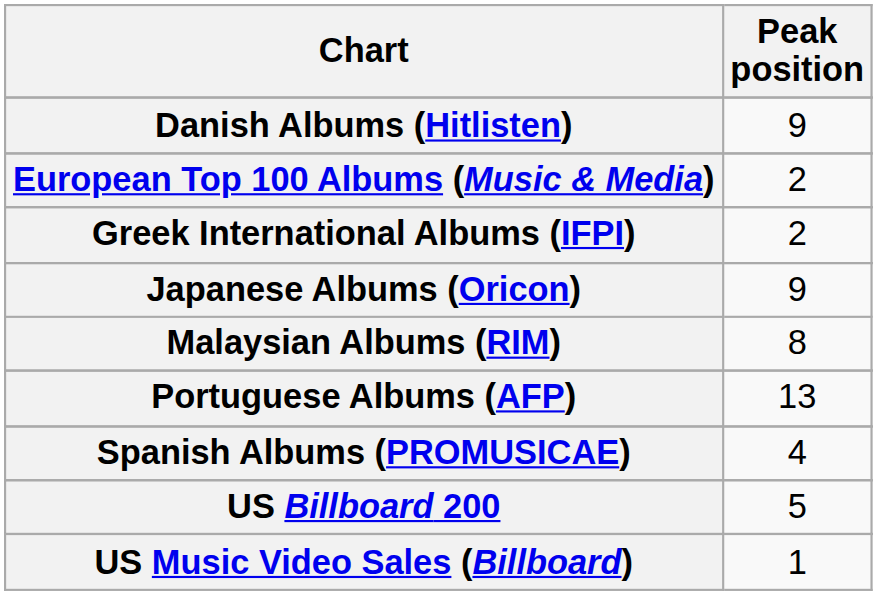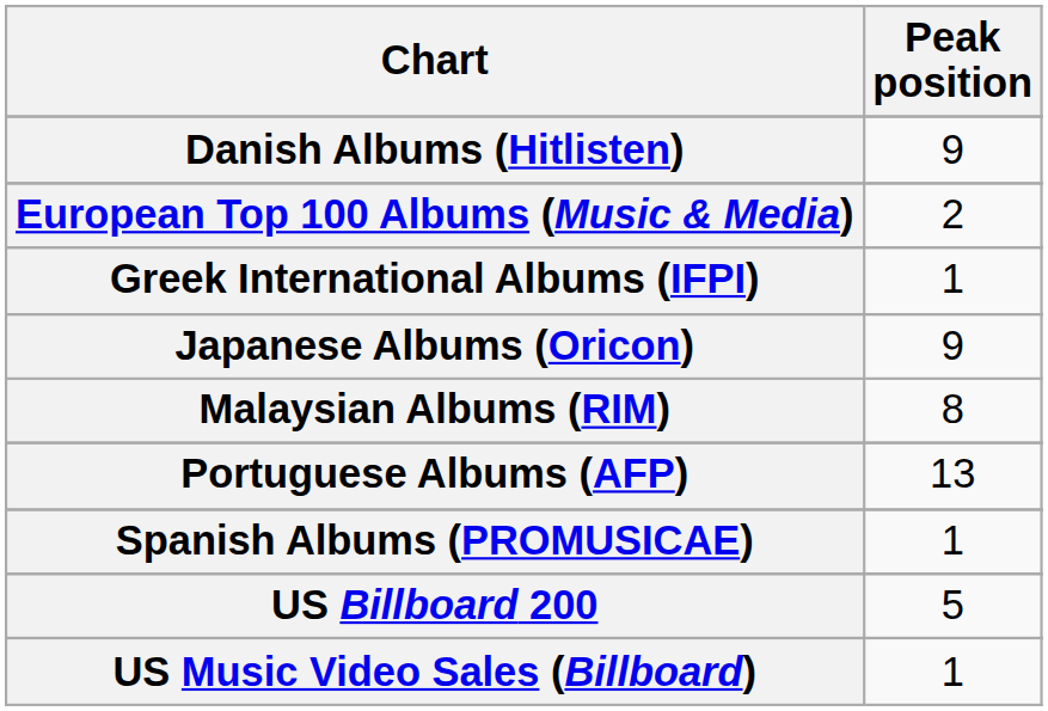Greek International Albums (IFPI) | Peak position: 2 -> 1
Spanish Albums (PROMUSICAE) | Peak position: 4 -> 1
